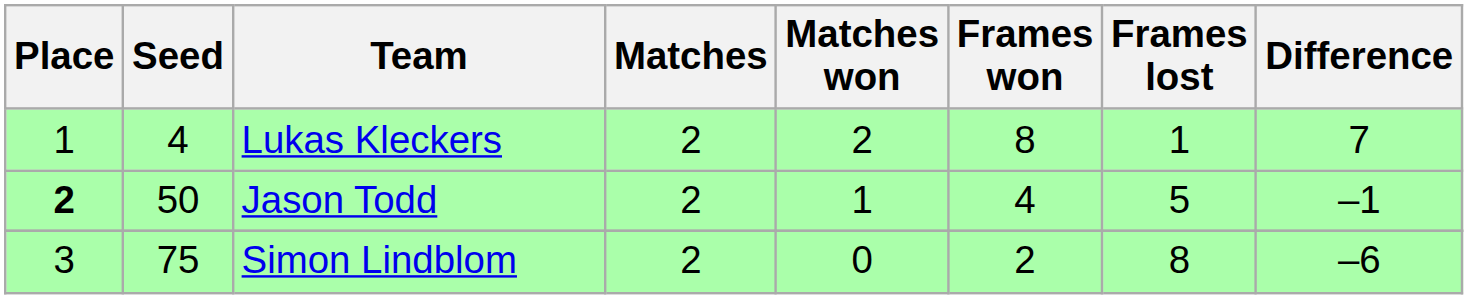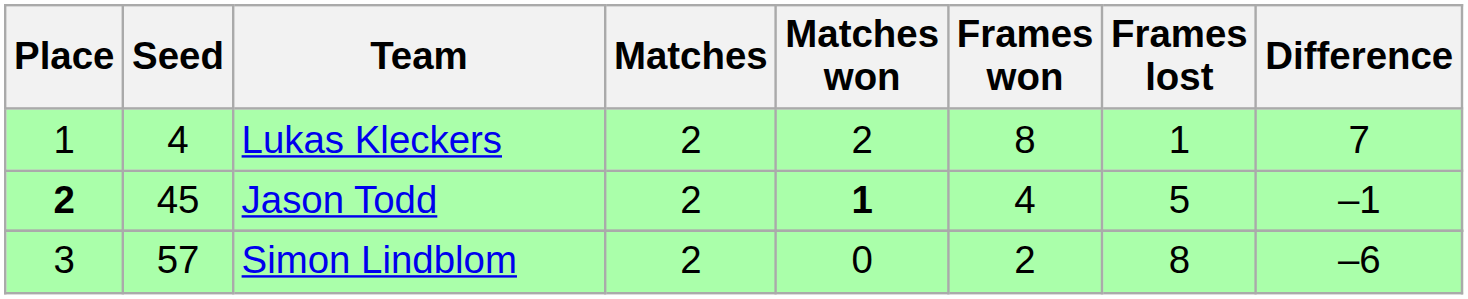Jason Todd | Seed: 50 -> 45
Jason Todd | Matches won: normal -> bold
Simon Lindblom | Seed: 75 -> 57
